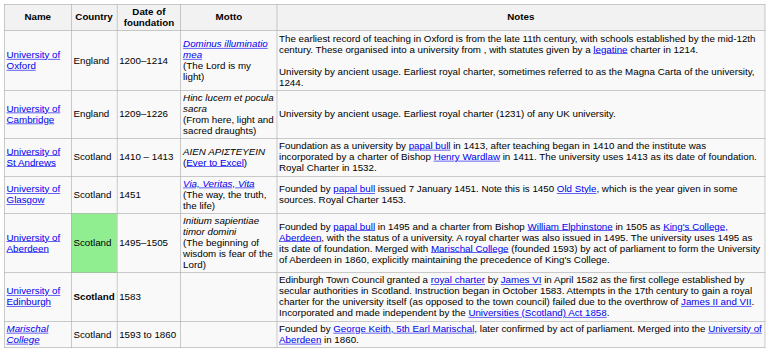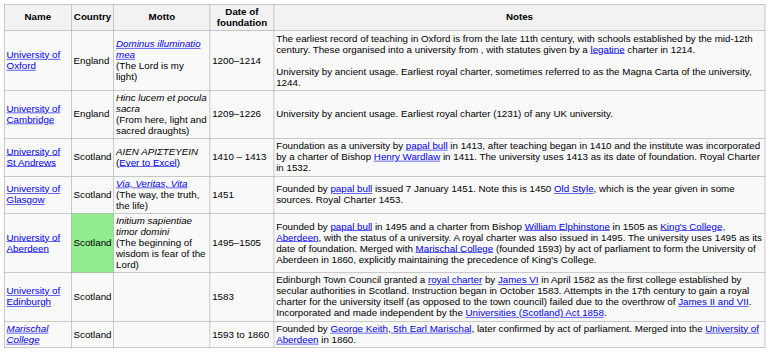columns swapped: Date of foundation <-> Motto
University of Edinburgh | Country: bold -> normal
